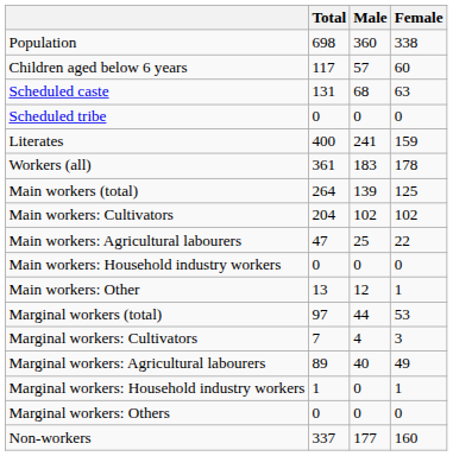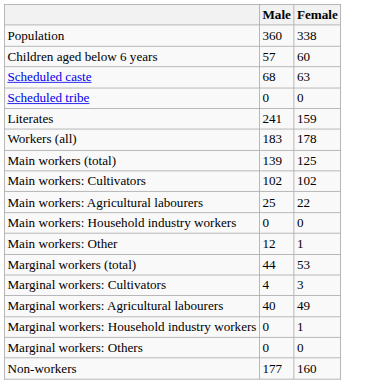- column: Total | 698 | 117 | 131 | 0 | 400 | 361 | 264 | 204 | 47 | 0 | 13 | 97 | 7 | 89 | 1 | 0 | 337
